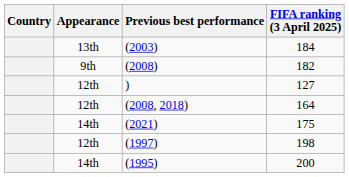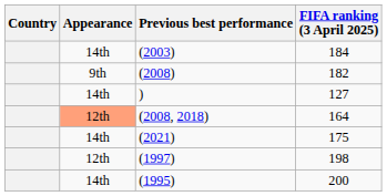(2003) | Appearance: 13th -> 14th
) | Appearance: 12th -> 14th
(2008, 2018) | Appearance: no background -> lightsalmon background
